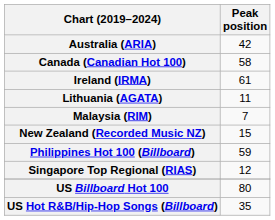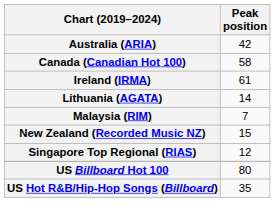Lithuania (AGATA) | Peak position: 11 -> 14
- row: Philippines Hot 100 (Billboard) | 59
